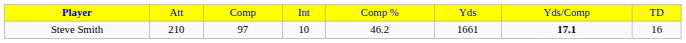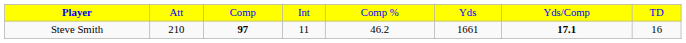Steve Smith | column 3: normal -> bold
Steve Smith | column 4: 10 -> 11
